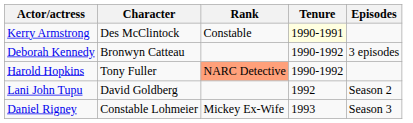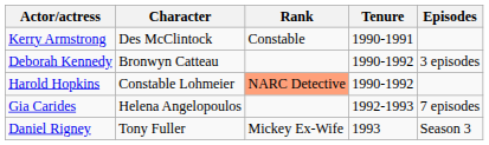Kerry Armstrong | Tenure: lightyellow background -> no background
Harold Hopkins | Character: Tony Fuller -> Constable Lohmeier
+ row: Gia Carides | Helena Angelopoulos | 1992-1993 | 7 episodes
- row: Lani John Tupu | David Goldberg | 1992 | Season 2
Daniel Rigney | Character: Constable Lohmeier -> Tony Fuller
